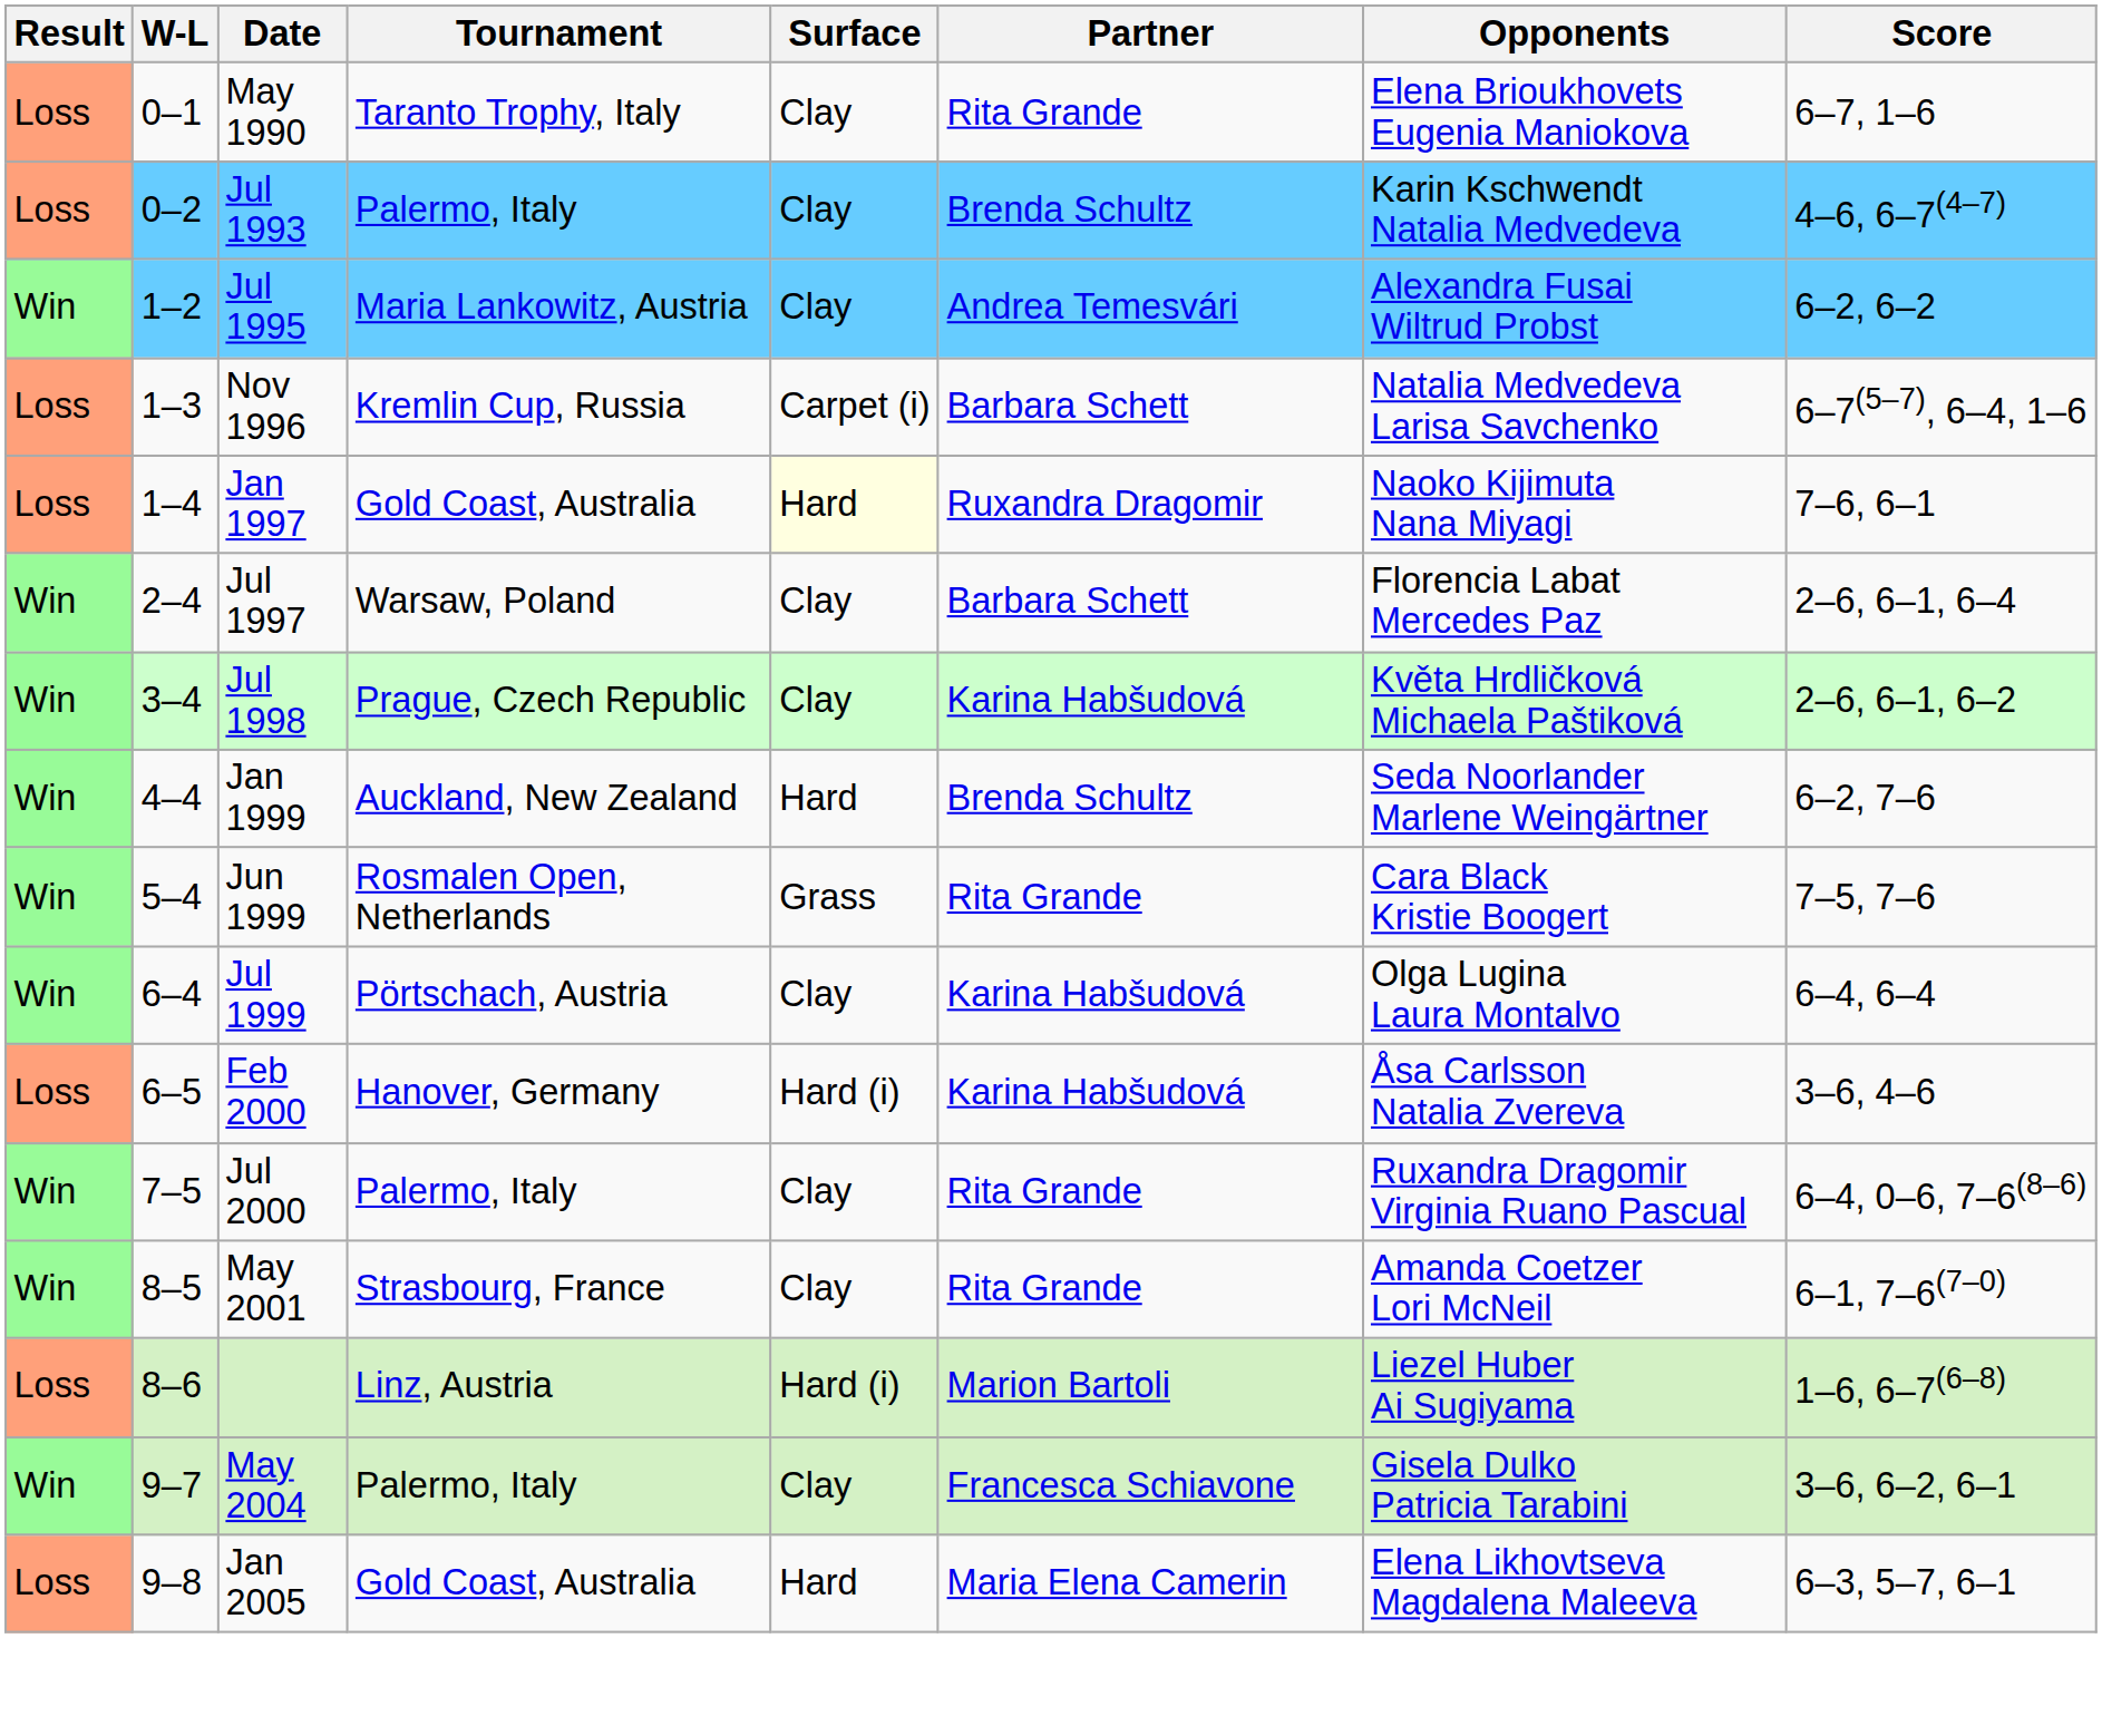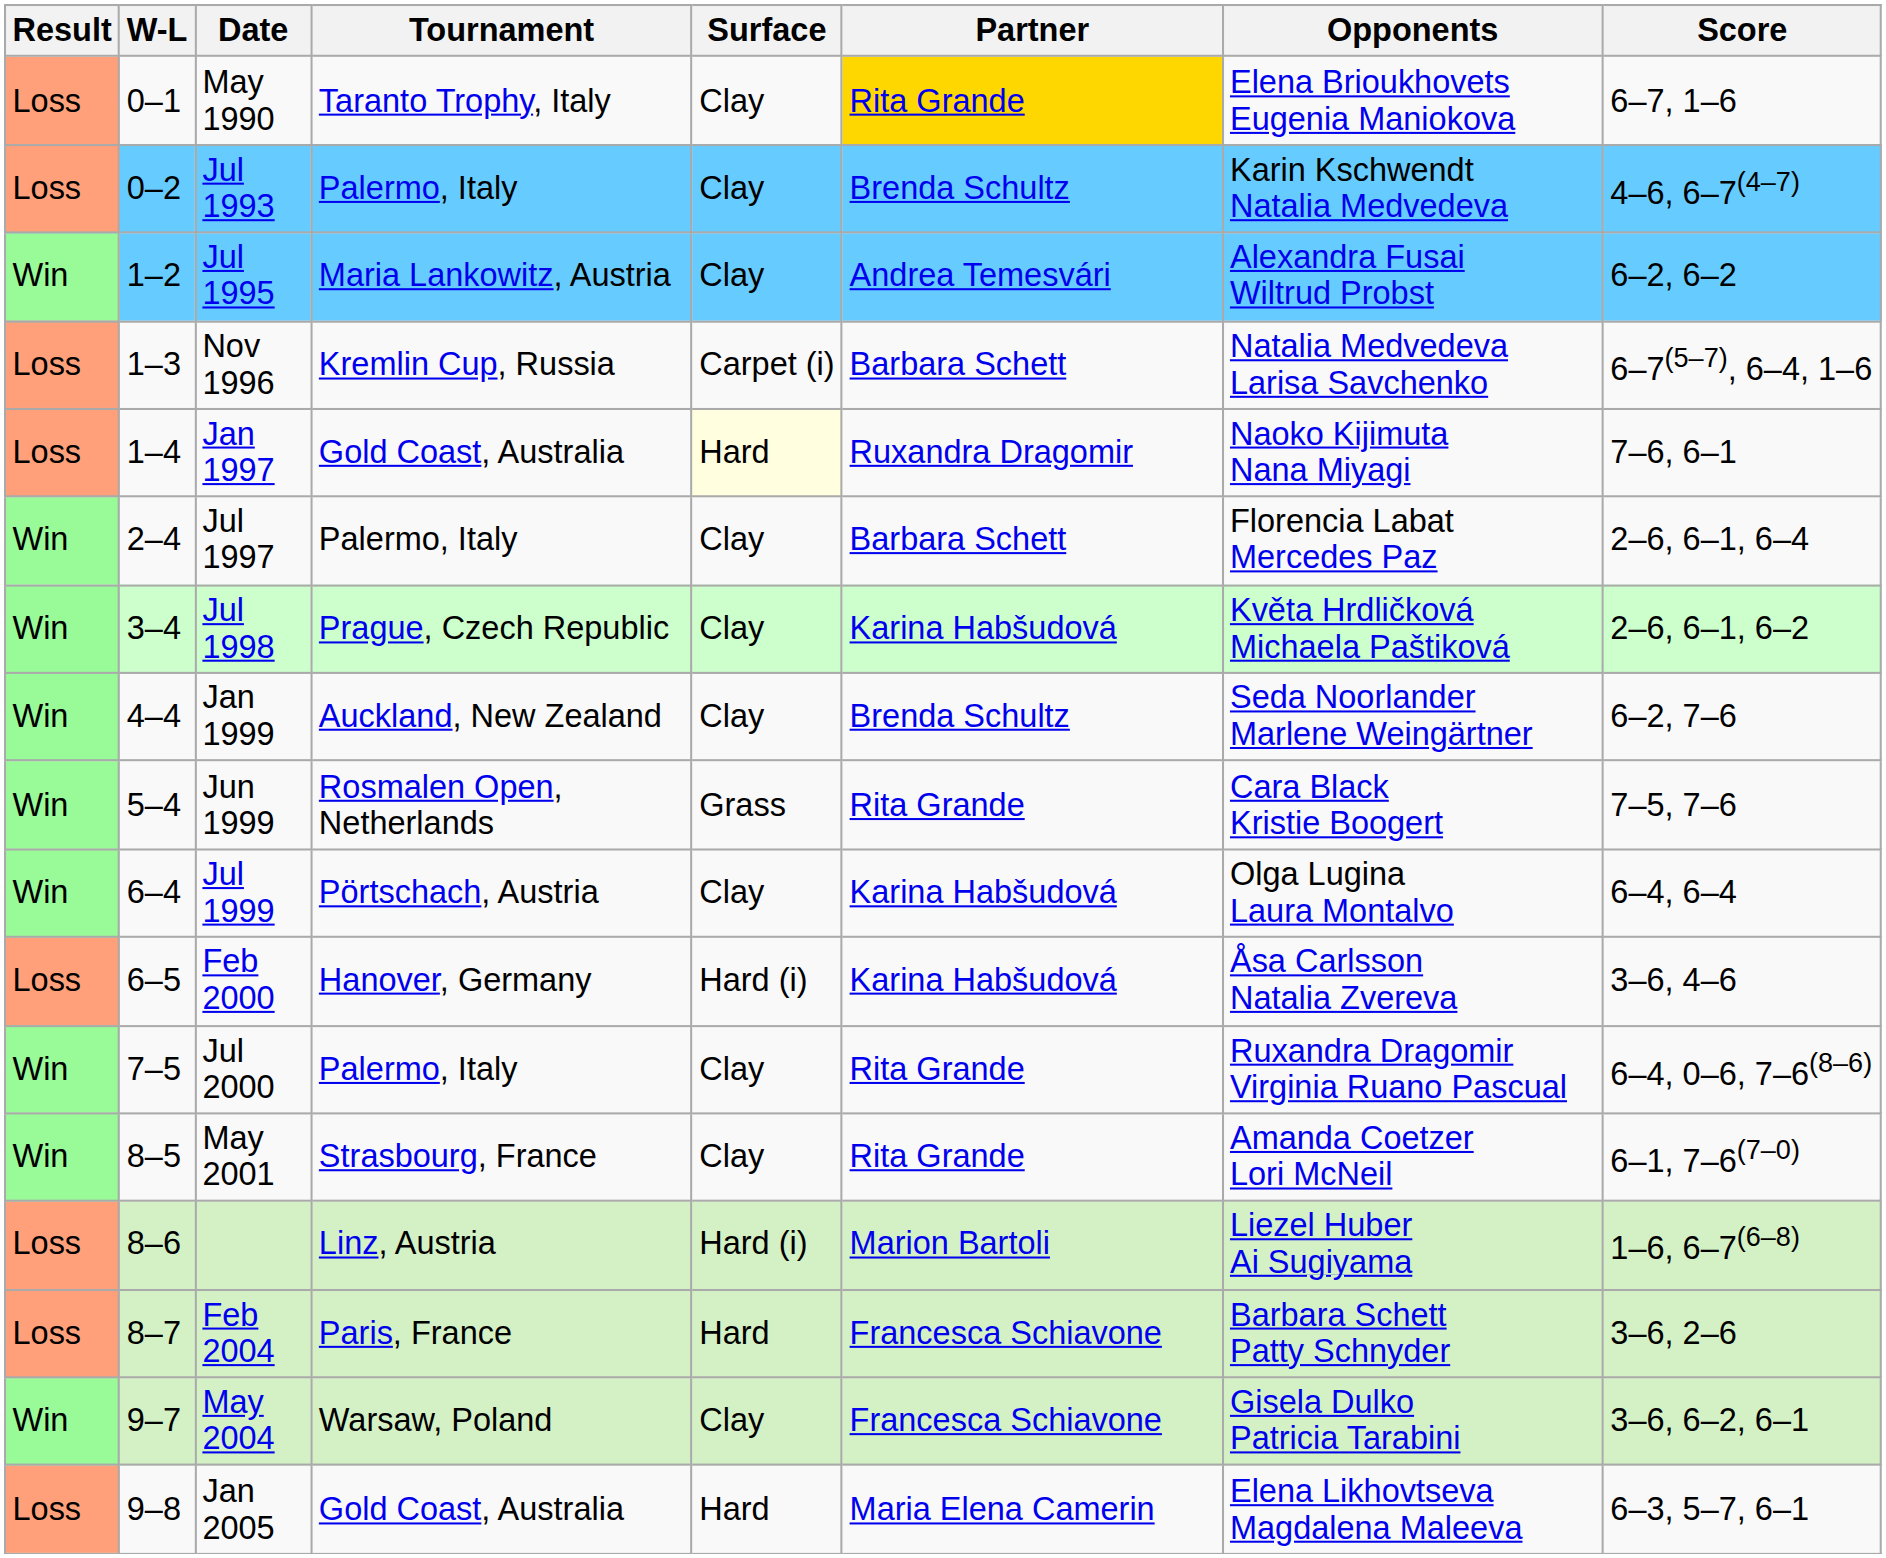May 1990 | Partner: no background -> gold background
Jul 1997 | Tournament: Warsaw, Poland -> Palermo, Italy
Jan 1999 | Surface: Hard -> Clay
+ row: Loss | 8–7 | Feb 2004 | Paris, France | Hard | Francesca Schiavone | Barbara Schett Patty Schnyder | 3–6, 2–6
May 2004 | Tournament: Palermo, Italy -> Warsaw, Poland
